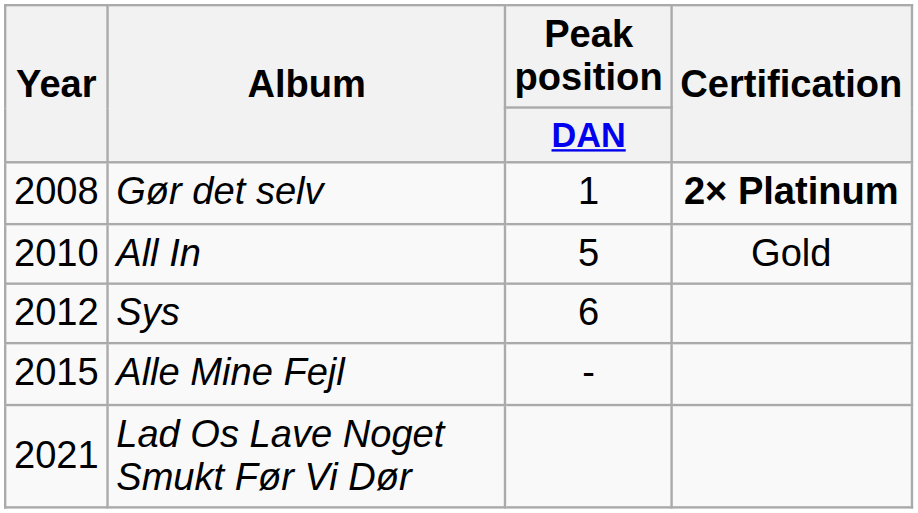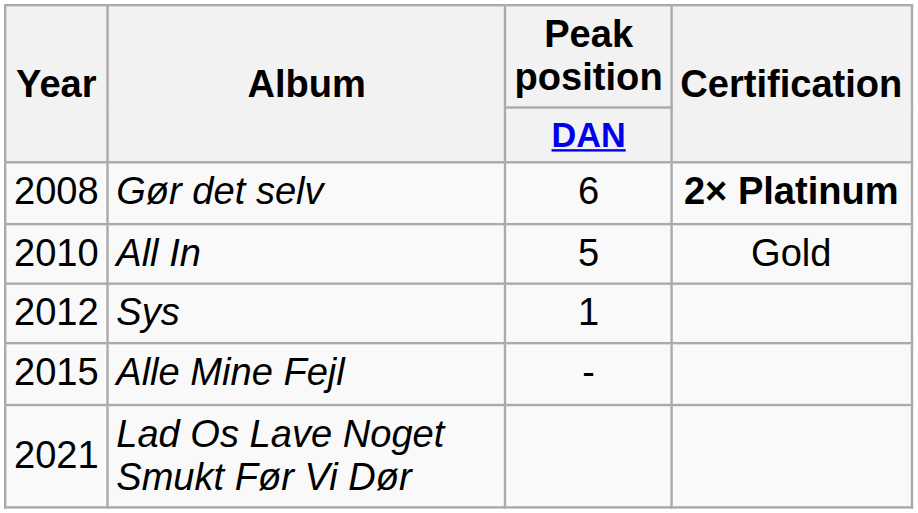Gør det selv | Peak position / DAN: 1 -> 6
Sys | Peak position / DAN: 6 -> 1
